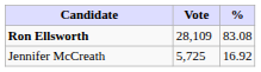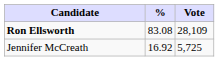columns swapped: Vote <-> %
